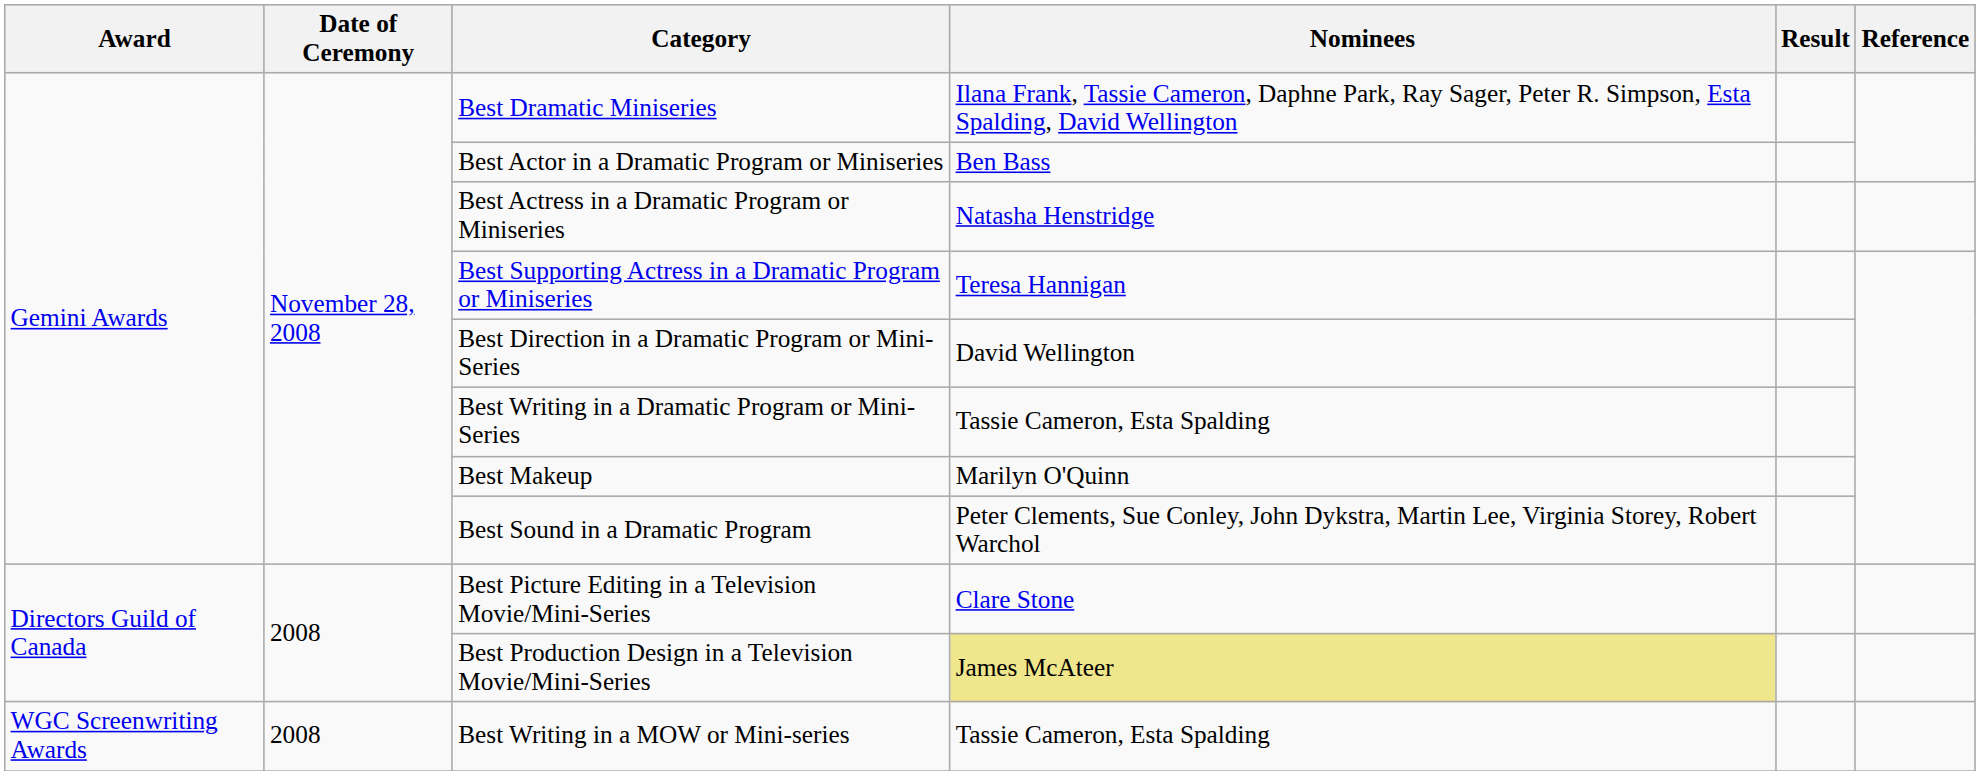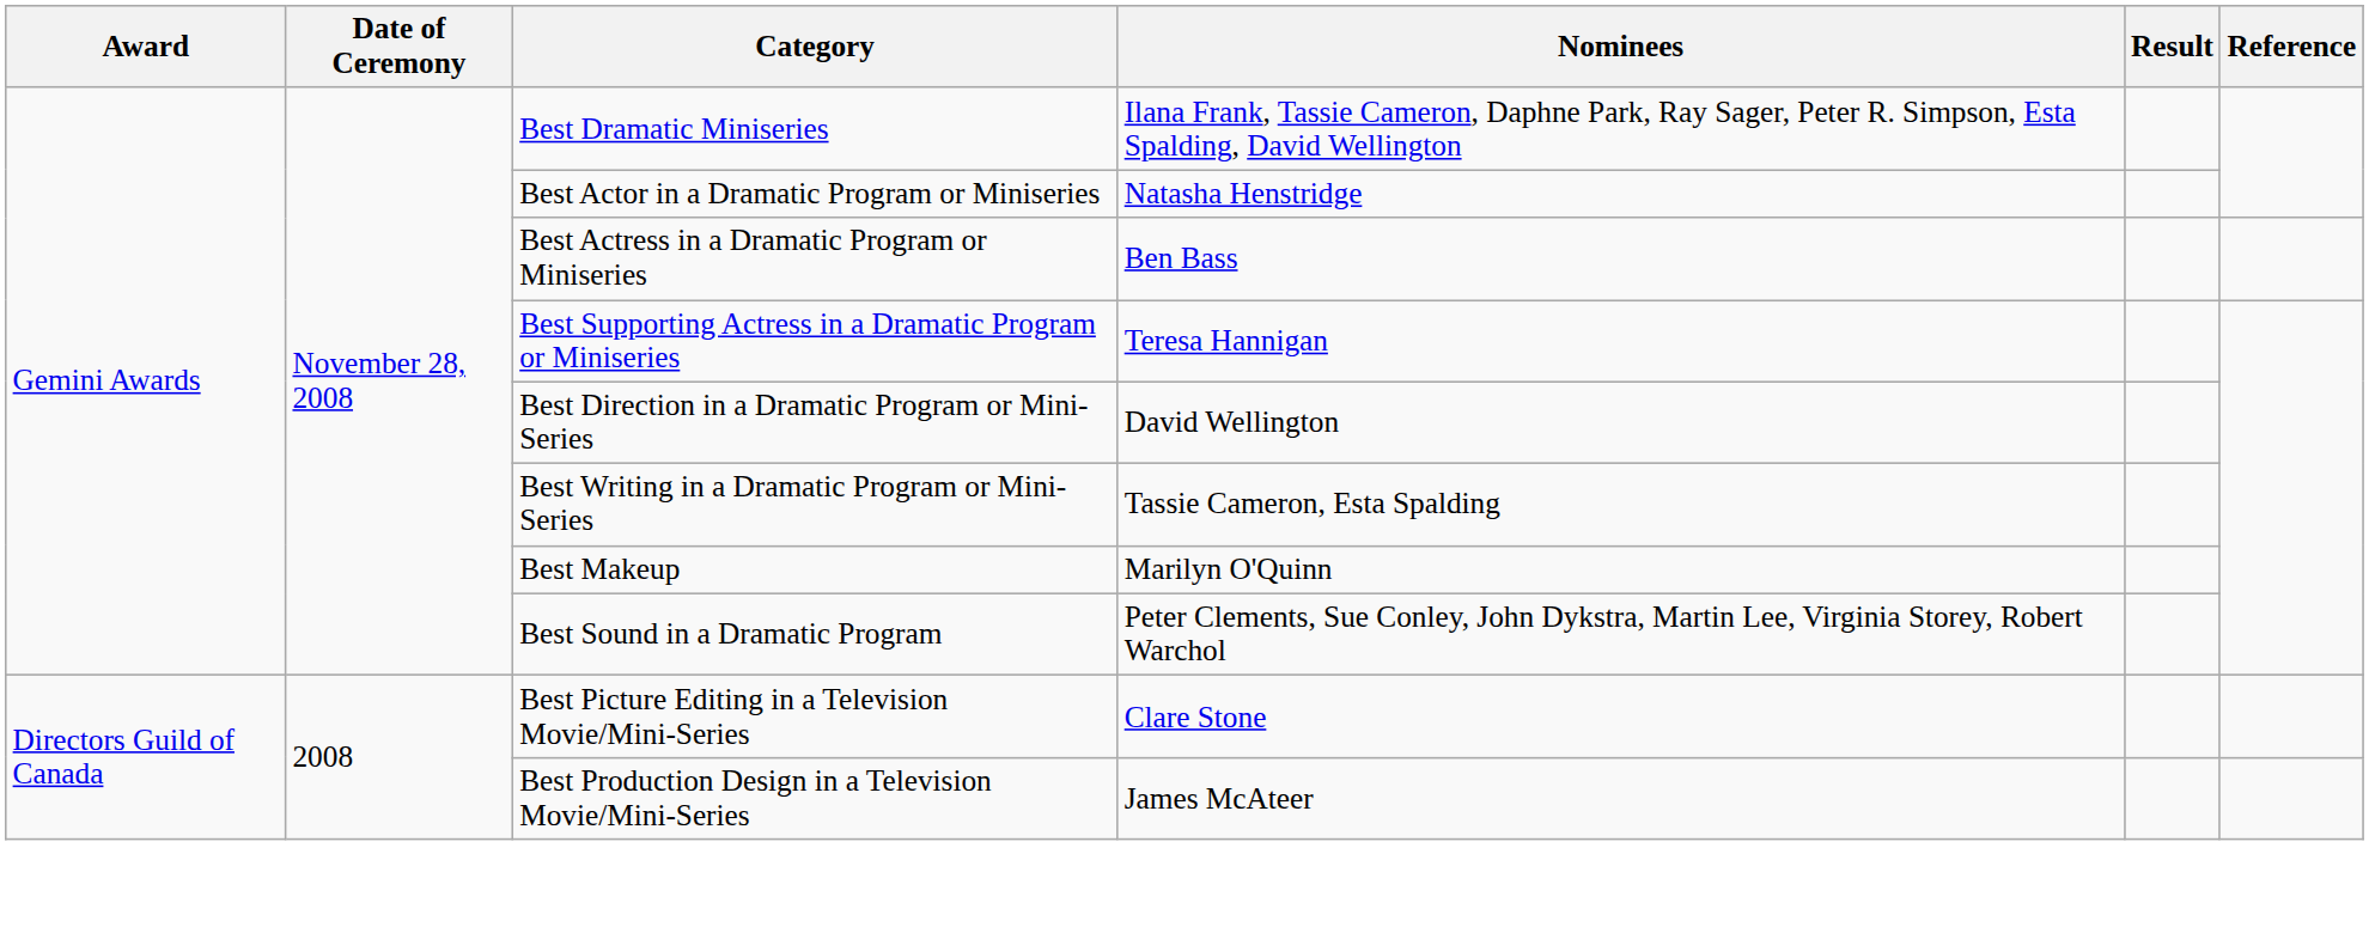Best Actor in a Dramatic Program or Miniseries | Nominees: Ben Bass -> Natasha Henstridge
Best Actress in a Dramatic Program or Miniseries | Nominees: Natasha Henstridge -> Ben Bass
Best Production Design in a Television Movie/Mini-Series | Nominees: khaki background -> no background
- row: WGC Screenwriting Awards | 2008 | Best Writing in a MOW or Mini-series | Tassie Cameron, Esta Spalding
